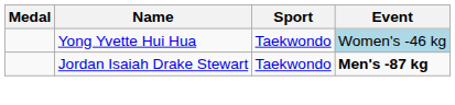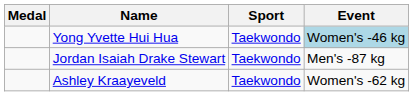Jordan Isaiah Drake Stewart | Event: bold -> normal
+ row: Ashley Kraayeveld | Taekwondo | Women's -62 kg
